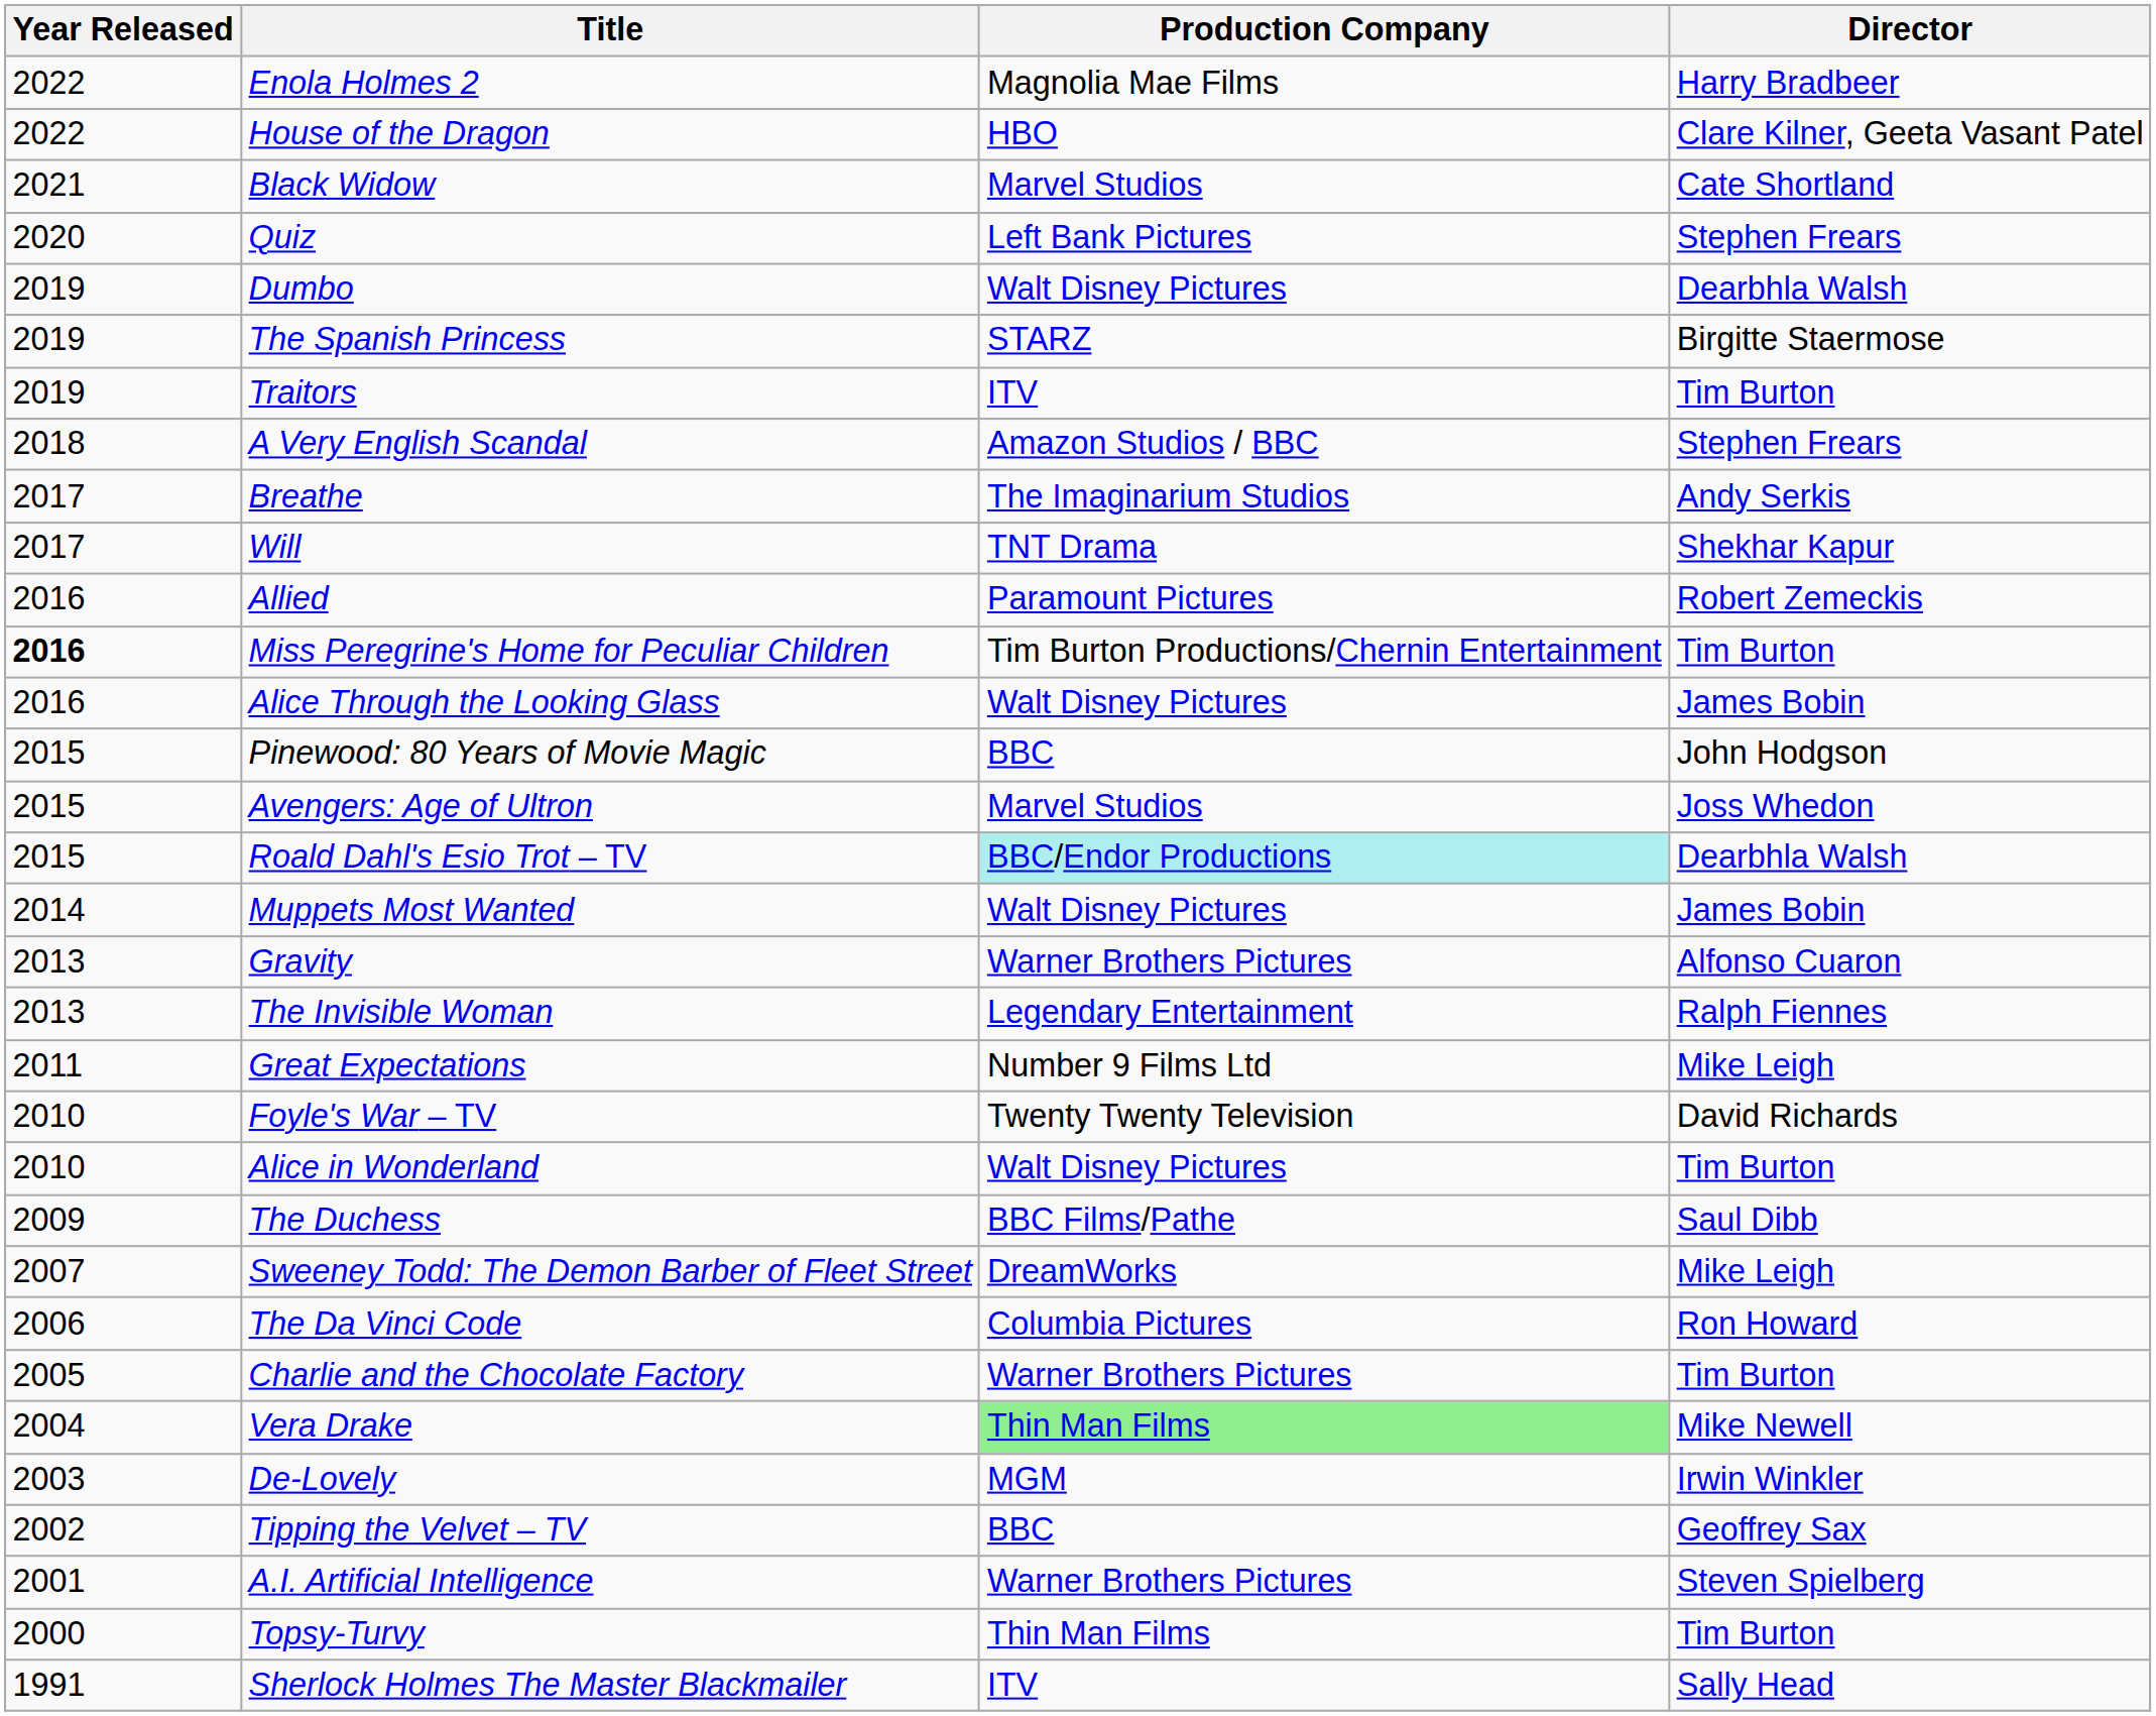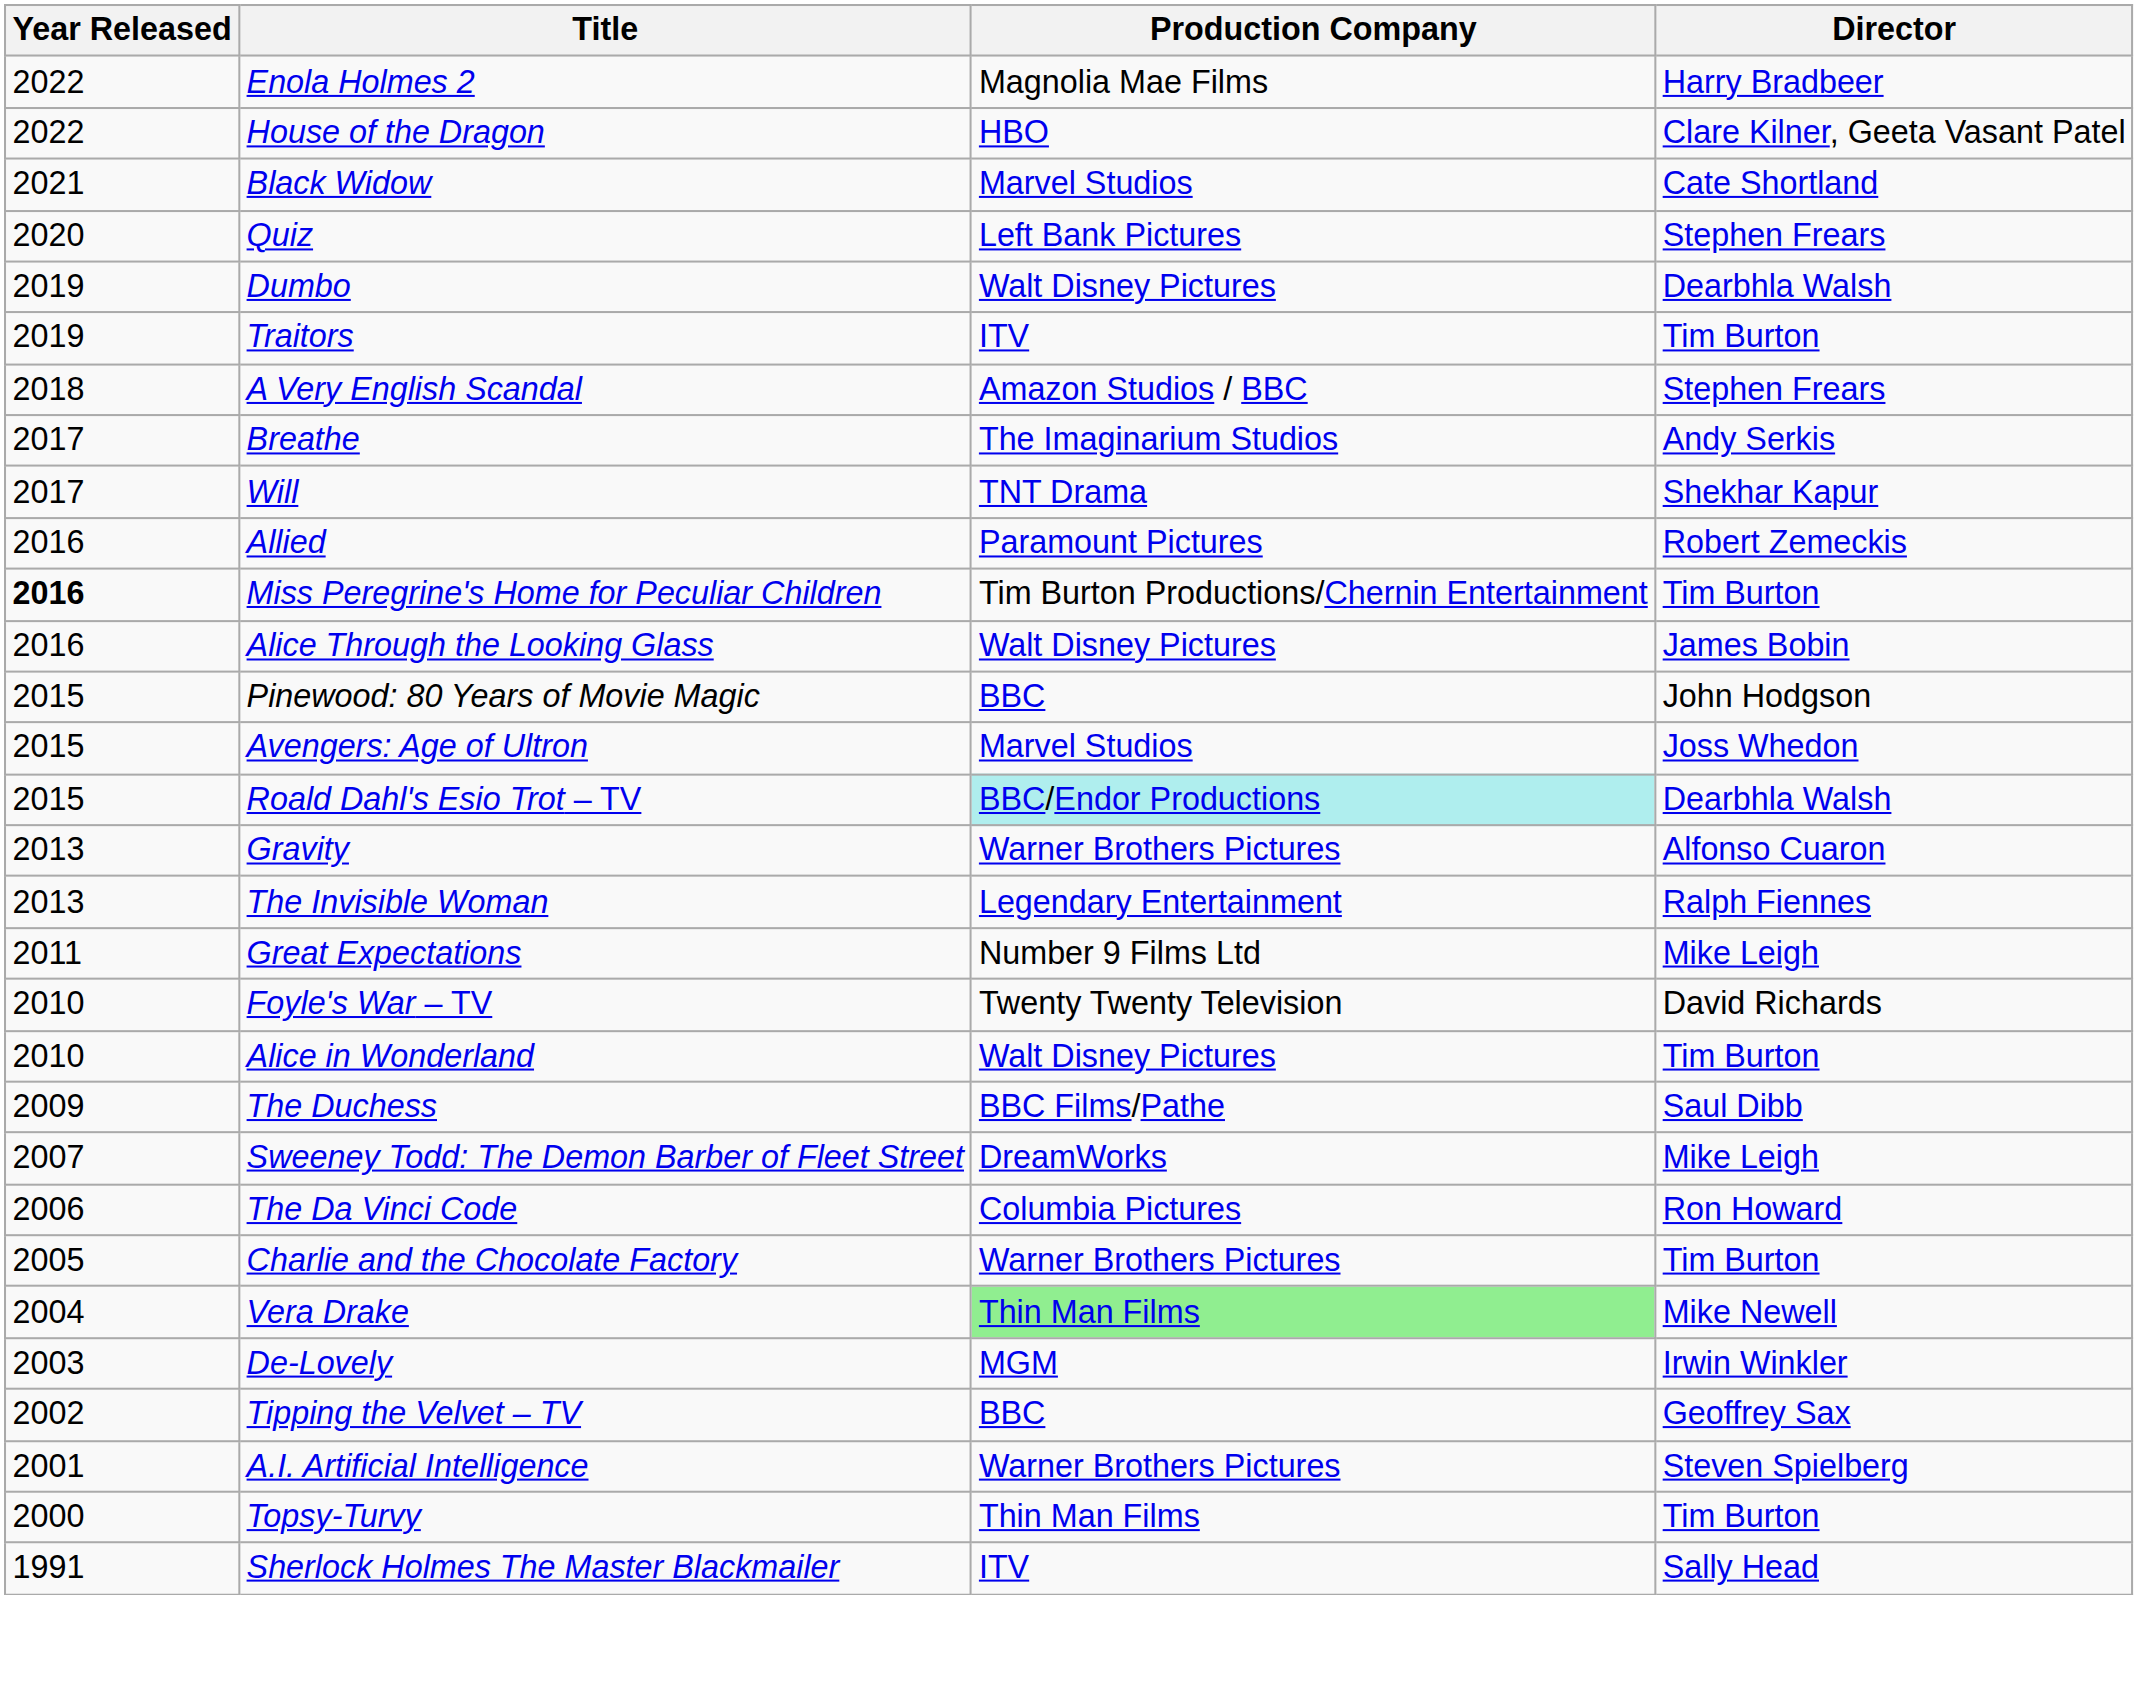- row: 2019 | The Spanish Princess | STARZ | Birgitte Staermose
- row: 2014 | Muppets Most Wanted | Walt Disney Pictures | James Bobin
